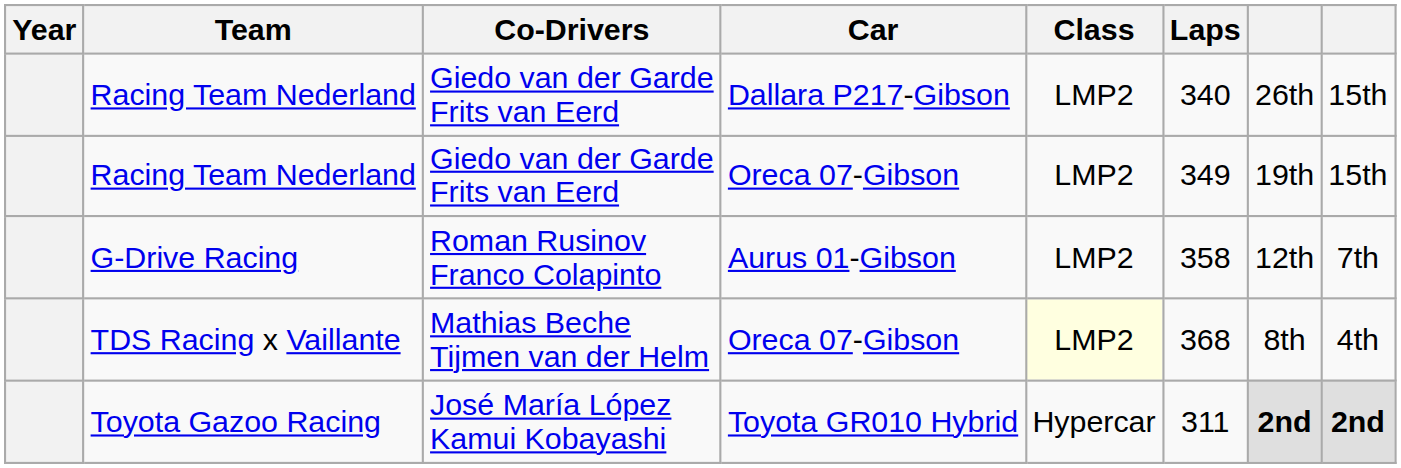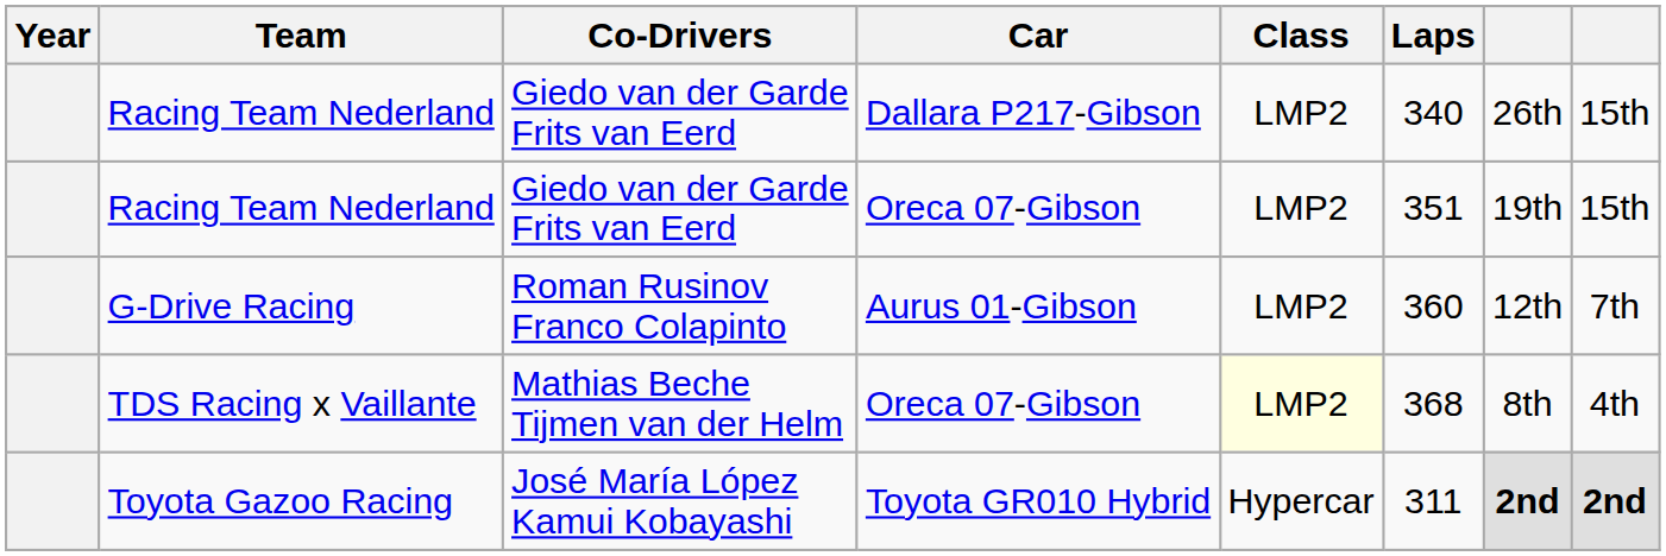Racing Team Nederland / Oreca 07-Gibson | Laps: 349 -> 351
G-Drive Racing | Laps: 358 -> 360
